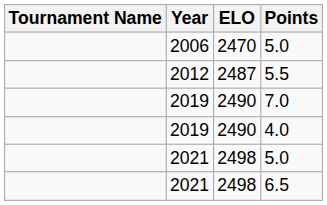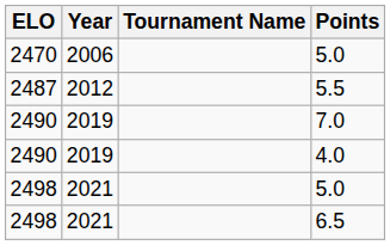columns swapped: Tournament Name <-> ELO
